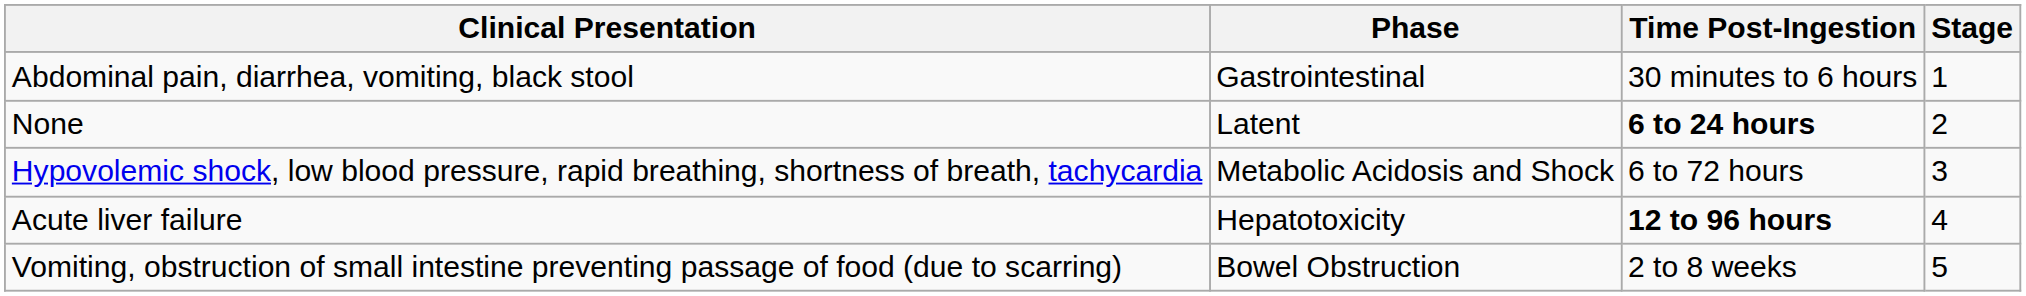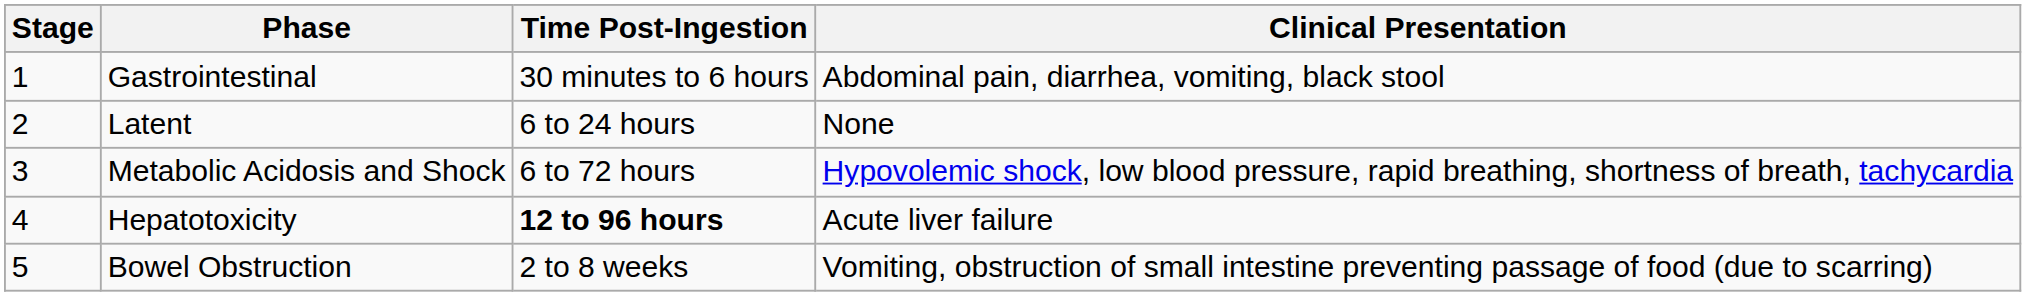columns swapped: Stage <-> Clinical Presentation
Latent | Time Post-Ingestion: bold -> normal
